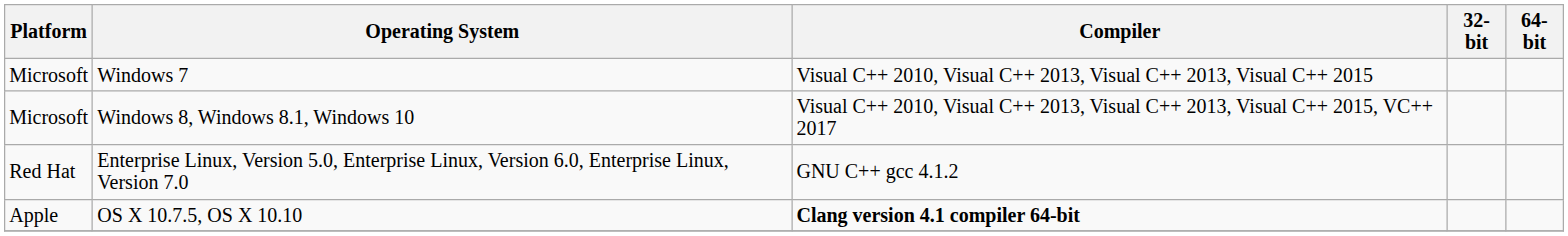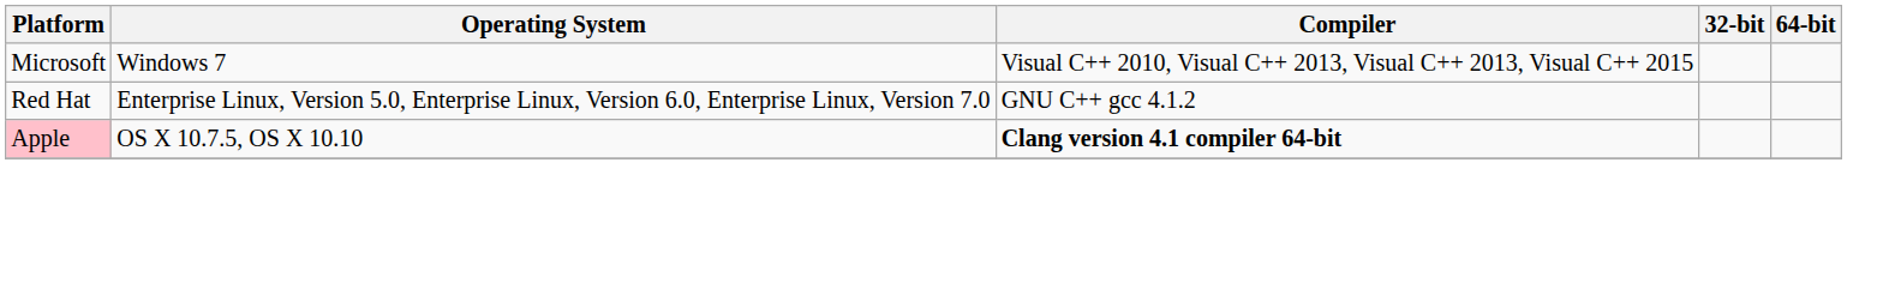- row: Microsoft | Windows 8, Windows 8.1, Windows 10 | Visual C++ 2010, Visual C++ 2013, Visual C++ 2013, Visual C++ 2015, VC++ 2017
OS X 10.7.5, OS X 10.10 | Platform: no background -> pink background
